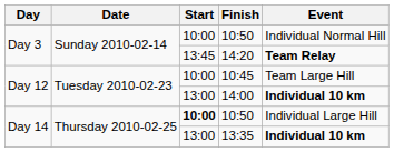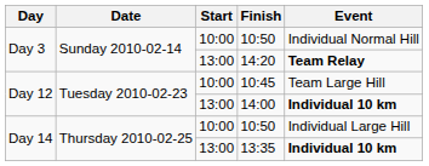14:20 | Start: 13:45 -> 13:00
Day 14 / 10:50 | Start: bold -> normal
